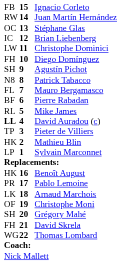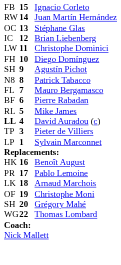- row: HK | 2 | Mathieu Blin
- row: FH | 21 | David Skrela
